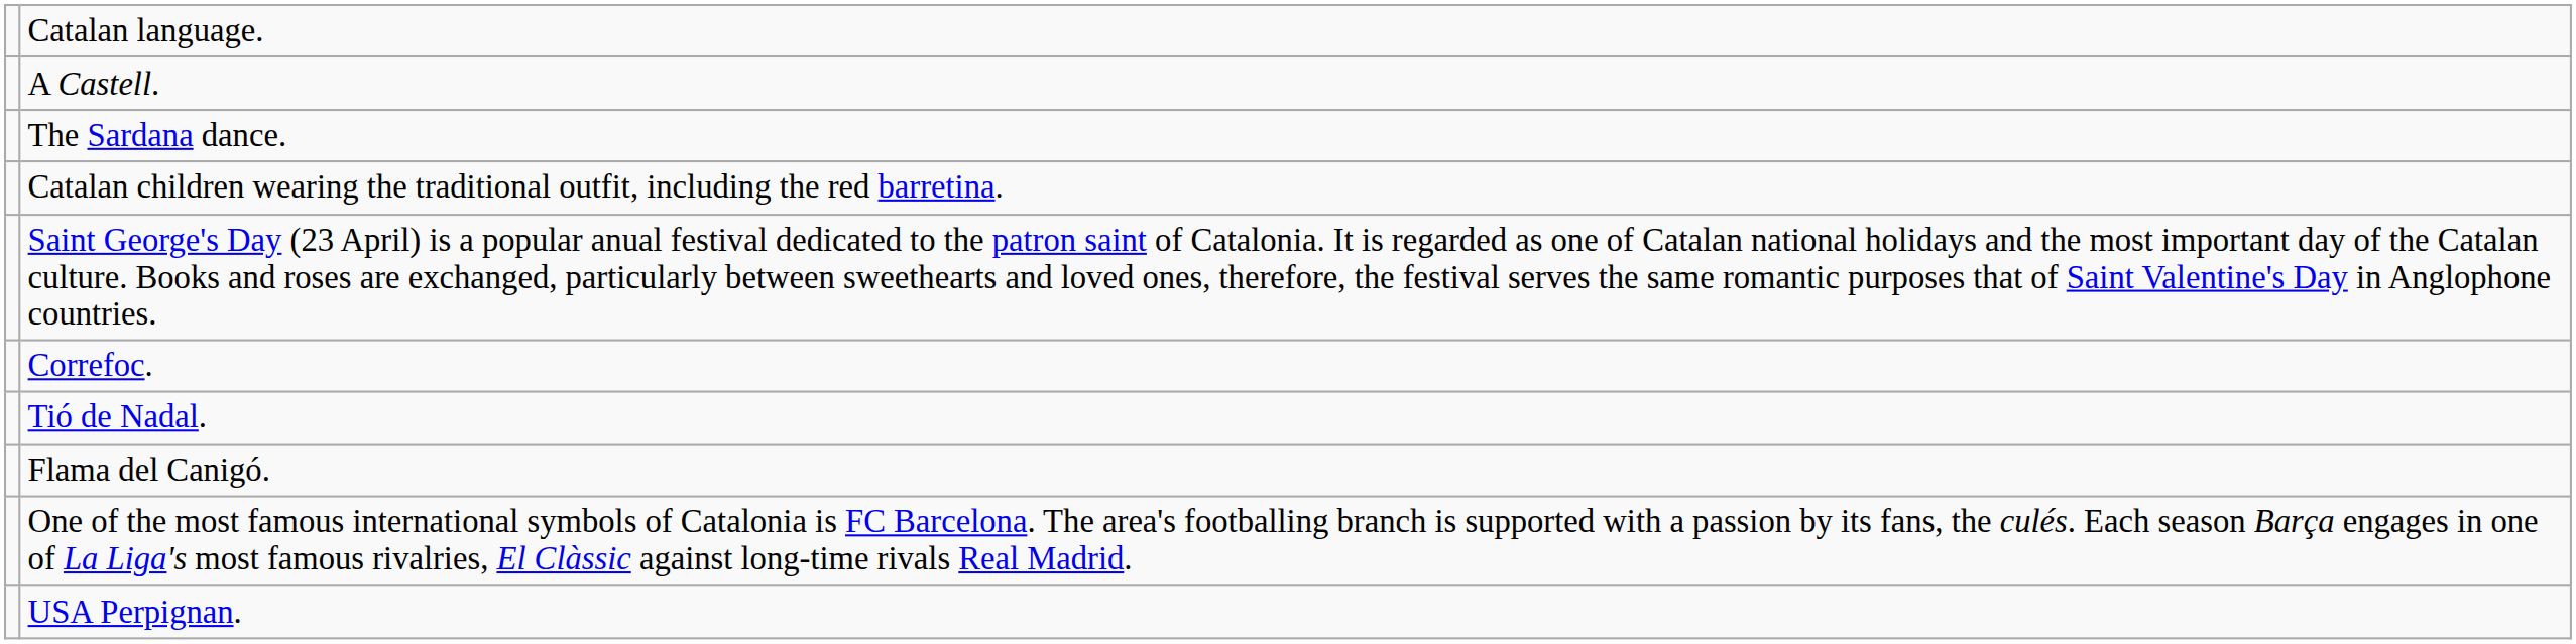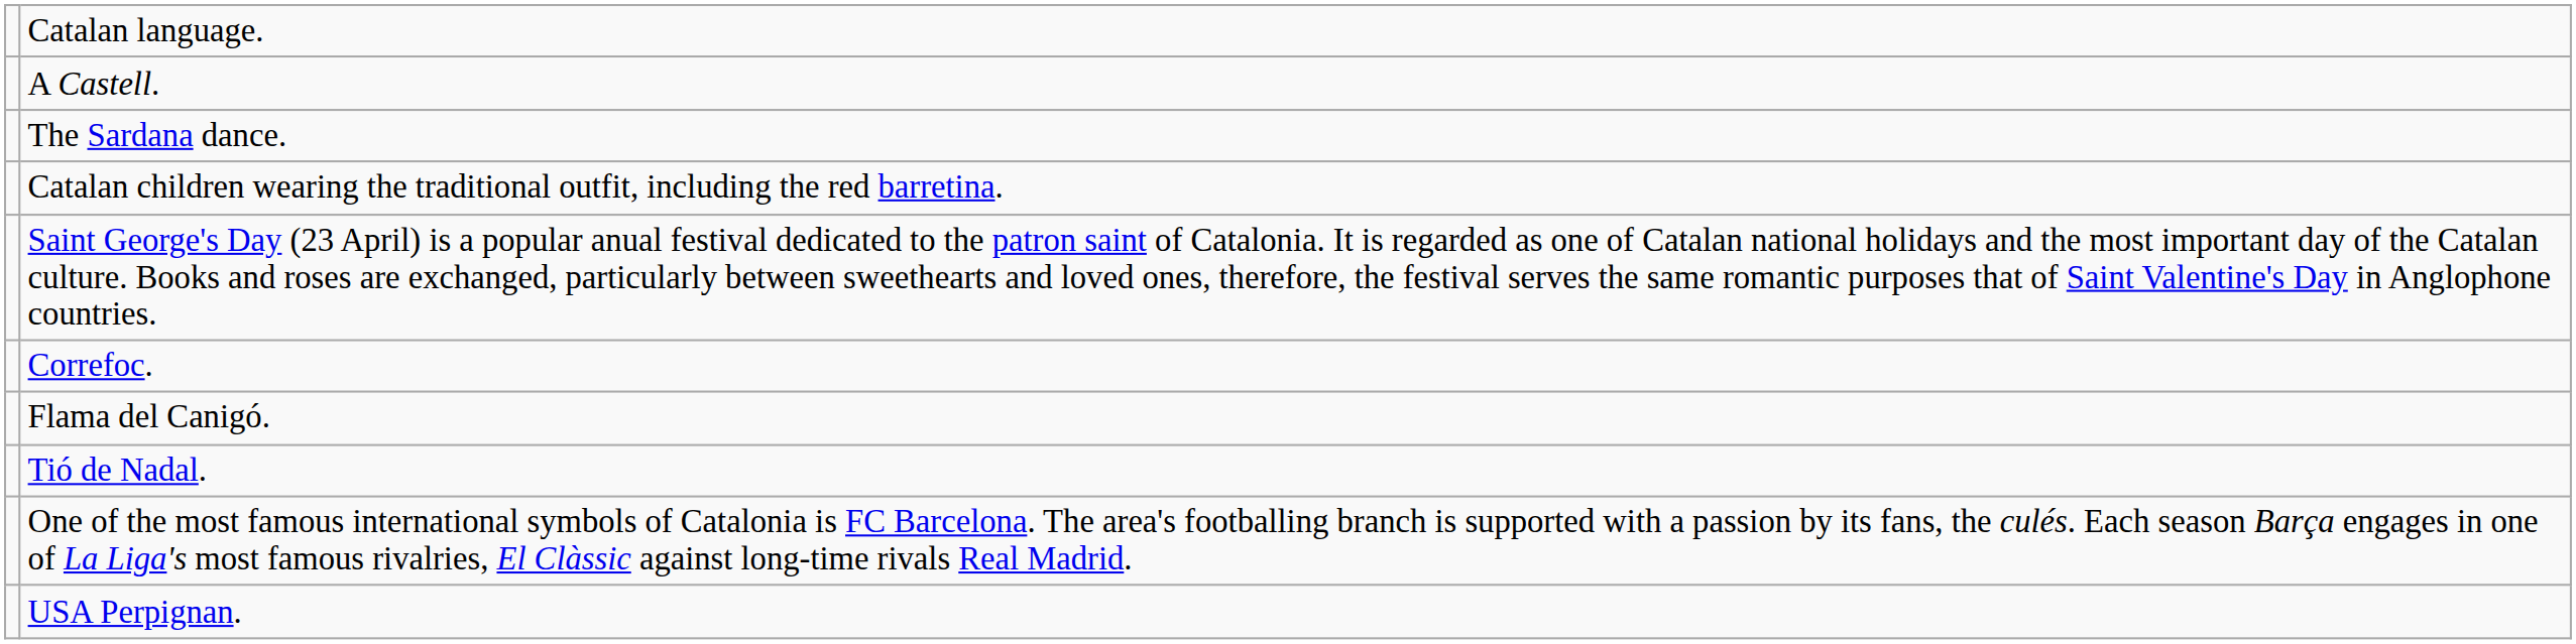rows swapped: Flama del Canigó. <-> Tió de Nadal.
